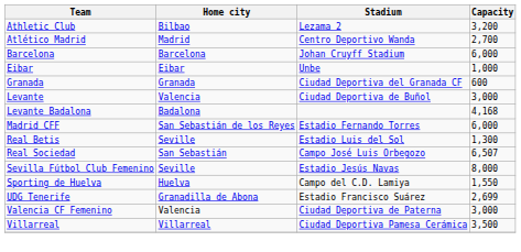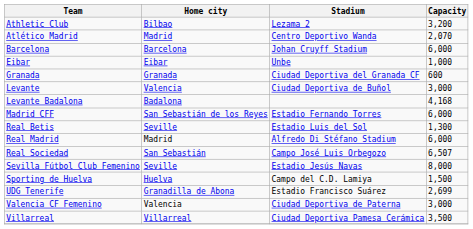Atlético Madrid | Capacity: 2,700 -> 2,070
+ row: Real Madrid | Madrid | Alfredo Di Stéfano Stadium | 6,000
Sporting de Huelva | Capacity: 1,550 -> 1,500
